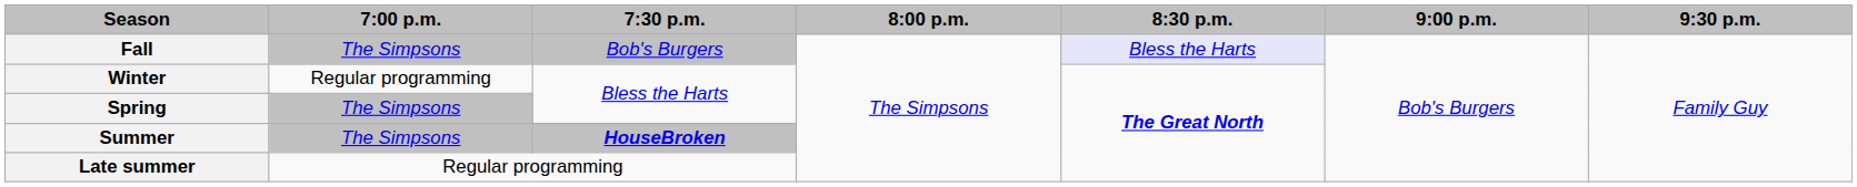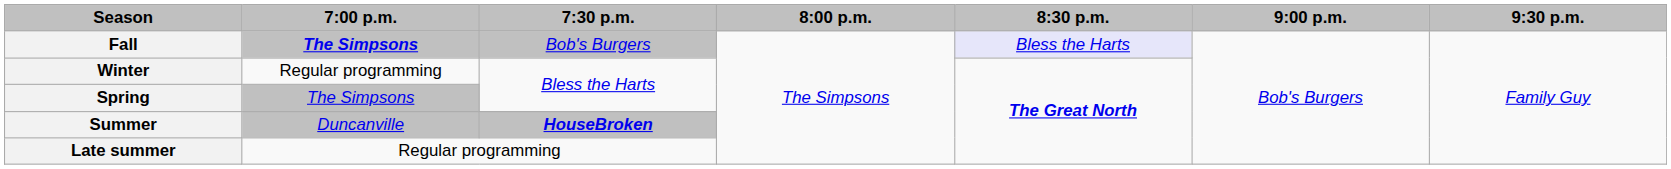Fall | 7:00 p.m.: normal -> bold
Summer | 7:00 p.m.: The Simpsons -> Duncanville
